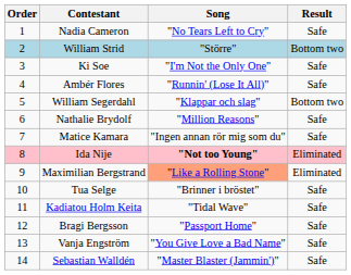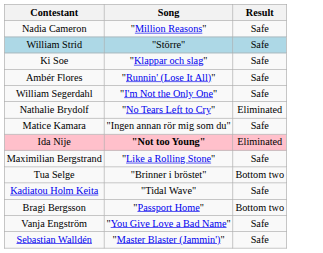- column: Order | 1 | 2 | 3 | 4 | 5 | 6 | 7 | 8 | 9 | 10 | 11 | 12 | 13 | 14
Nadia Cameron | Song: "No Tears Left to Cry" -> "Million Reasons"
William Strid | Result: Bottom two -> Safe
Ki Soe | Song: "I'm Not the Only One" -> "Klappar och slag"
William Segerdahl | Song: "Klappar och slag" -> "I'm Not the Only One"
William Segerdahl | Result: Bottom two -> Safe
Nathalie Brydolf | Song: "Million Reasons" -> "No Tears Left to Cry"
Nathalie Brydolf | Result: Safe -> Eliminated
Maximilian Bergstrand | Song: lightsalmon background -> no background
Maximilian Bergstrand | Result: Eliminated -> Safe
Tua Selge | Result: Safe -> Bottom two
Bragi Bergsson | Result: Safe -> Bottom two
